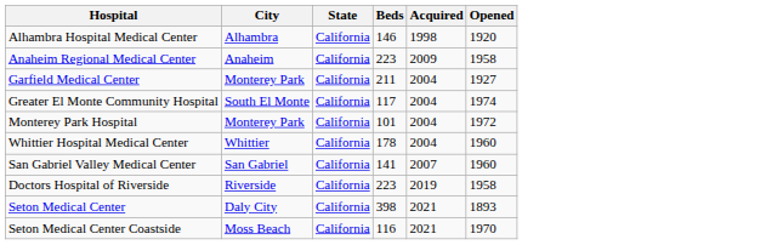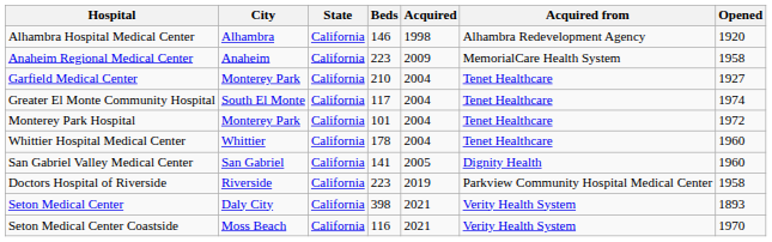+ column: Acquired from | Alhambra Redevelopment Agency | MemorialCare Health System | Tenet Healthcare | Tenet Healthcare | Tenet Healthcare | Tenet Healthcare | Dignity Health | Parkview Community Hospital Medical Center | Verity Health System | Verity Health System
Garfield Medical Center | Beds: 211 -> 210
San Gabriel Valley Medical Center | Acquired: 2007 -> 2005
